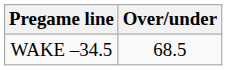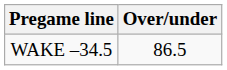WAKE –34.5 | Over/under: 68.5 -> 86.5
